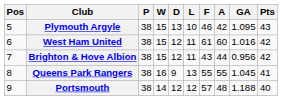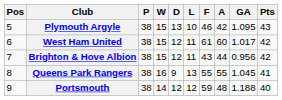West Ham United | GA: 1.016 -> 1.017
Portsmouth | F: 57 -> 59
